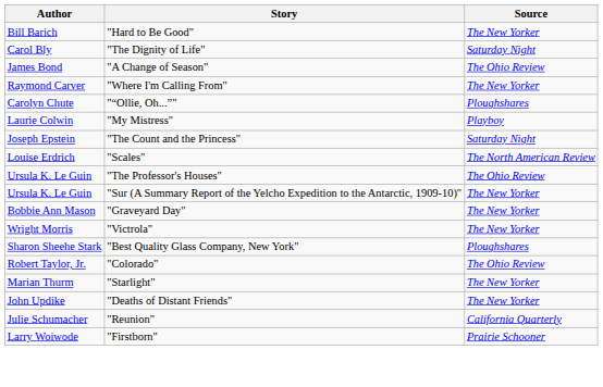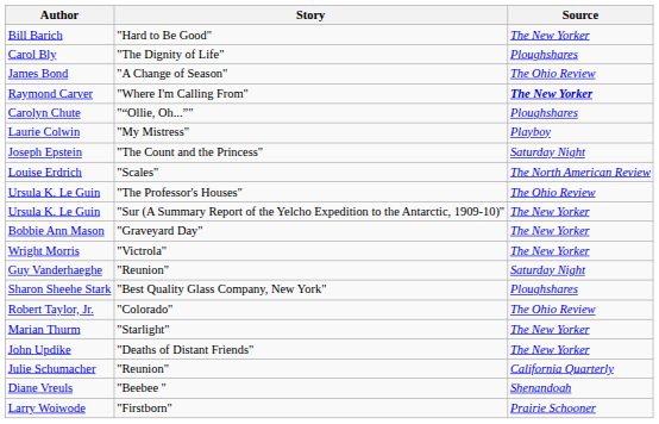Carol Bly | Source: Saturday Night -> Ploughshares
Raymond Carver | Source: normal -> bold
+ row: Guy Vanderhaeghe | "Reunion" | Saturday Night
+ row: Diane Vreuls | "Beebee " | Shenandoah
